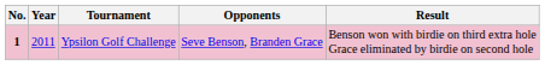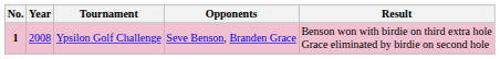Ypsilon Golf Challenge | Year: 2011 -> 2008
